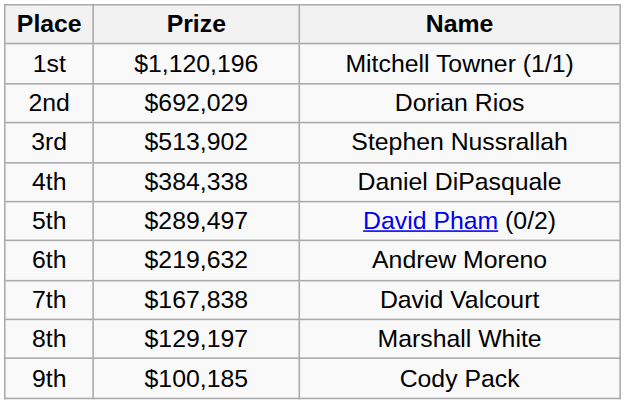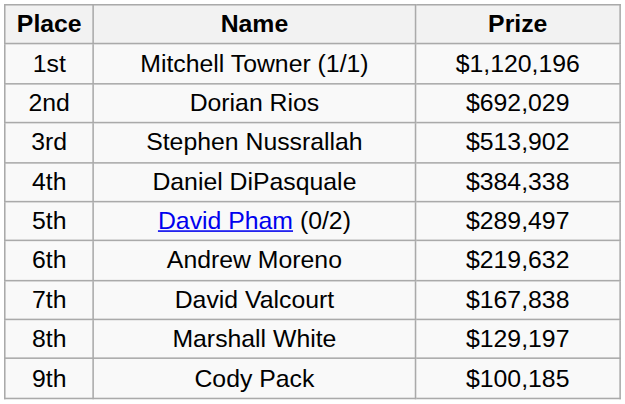columns swapped: Name <-> Prize
